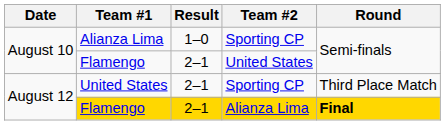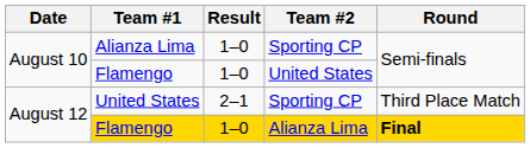Flamengo / United States | Result: 2–1 -> 1–0
Flamengo / Alianza Lima | Result: 2–1 -> 1–0
